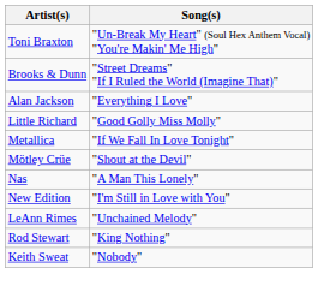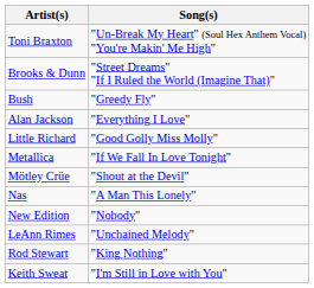+ row: Bush | "Greedy Fly"
New Edition | Song(s): "I'm Still in Love with You" -> "Nobody"
Keith Sweat | Song(s): "Nobody" -> "I'm Still in Love with You"
